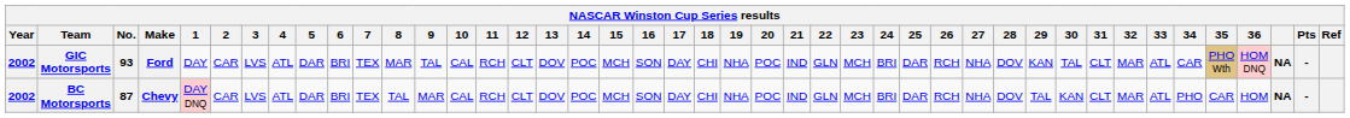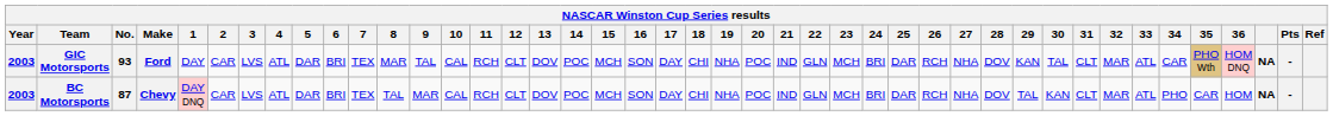GIC Motorsports | Year: 2002 -> 2003
BC Motorsports | Year: 2002 -> 2003
